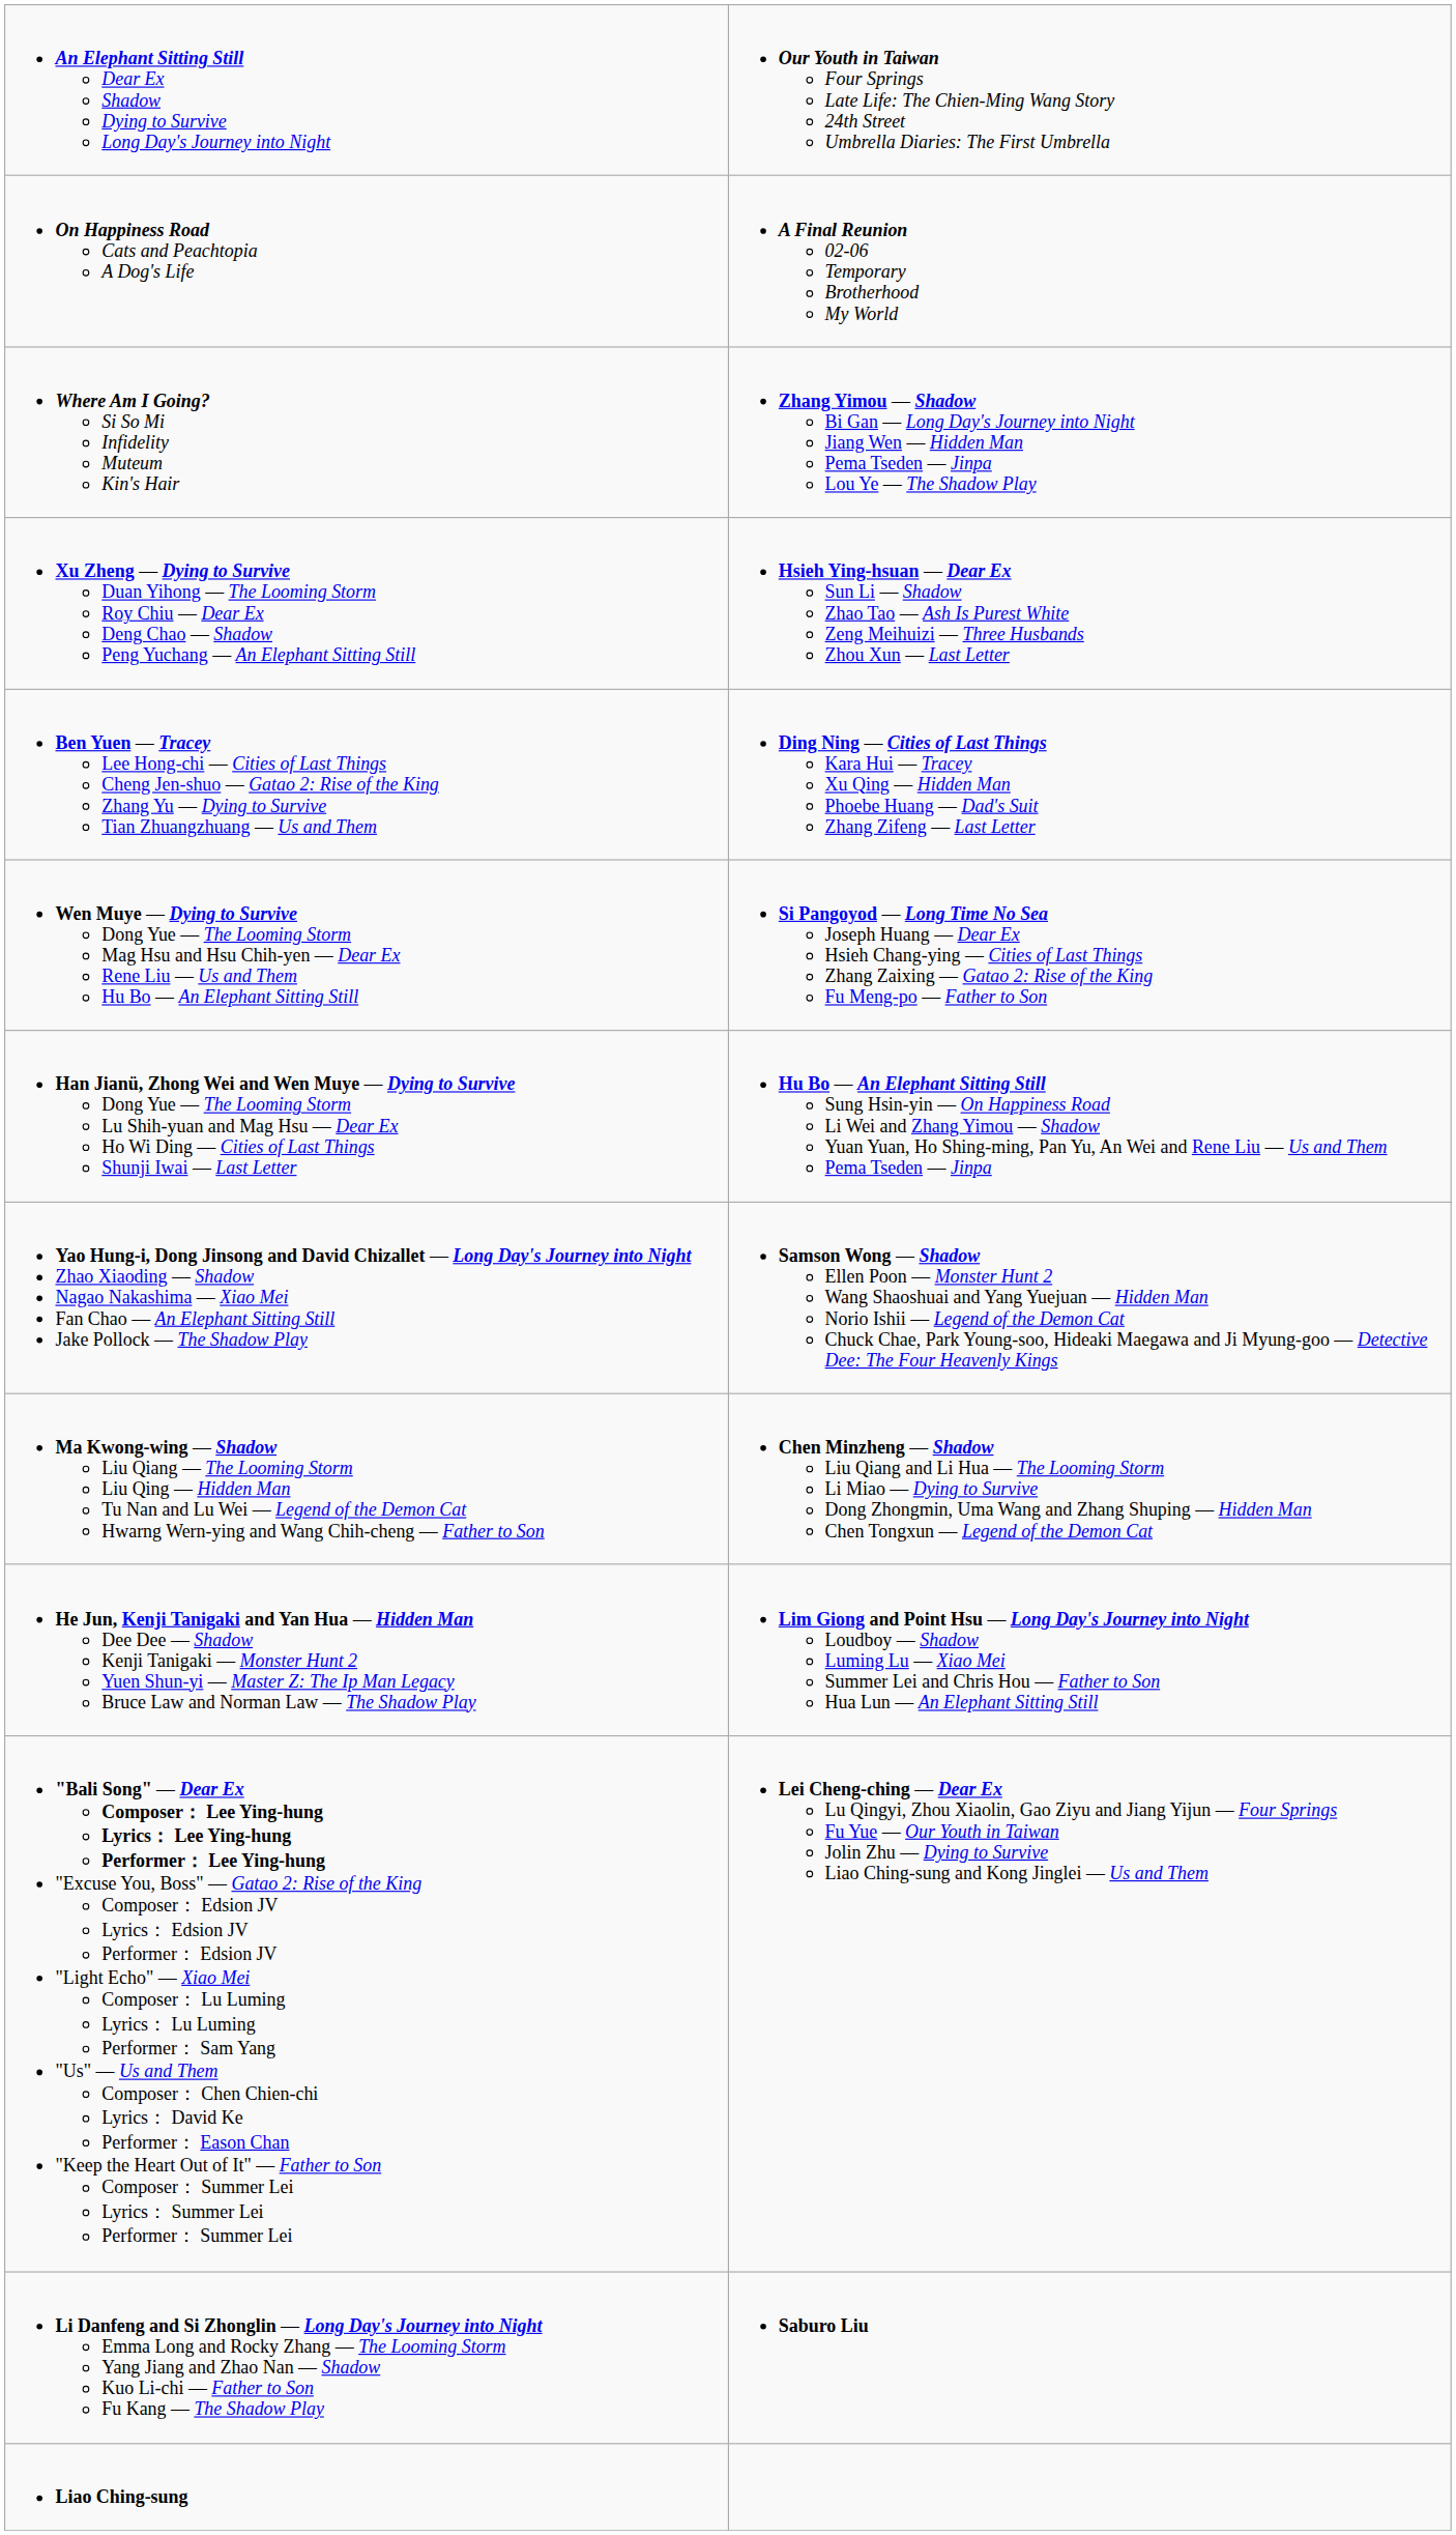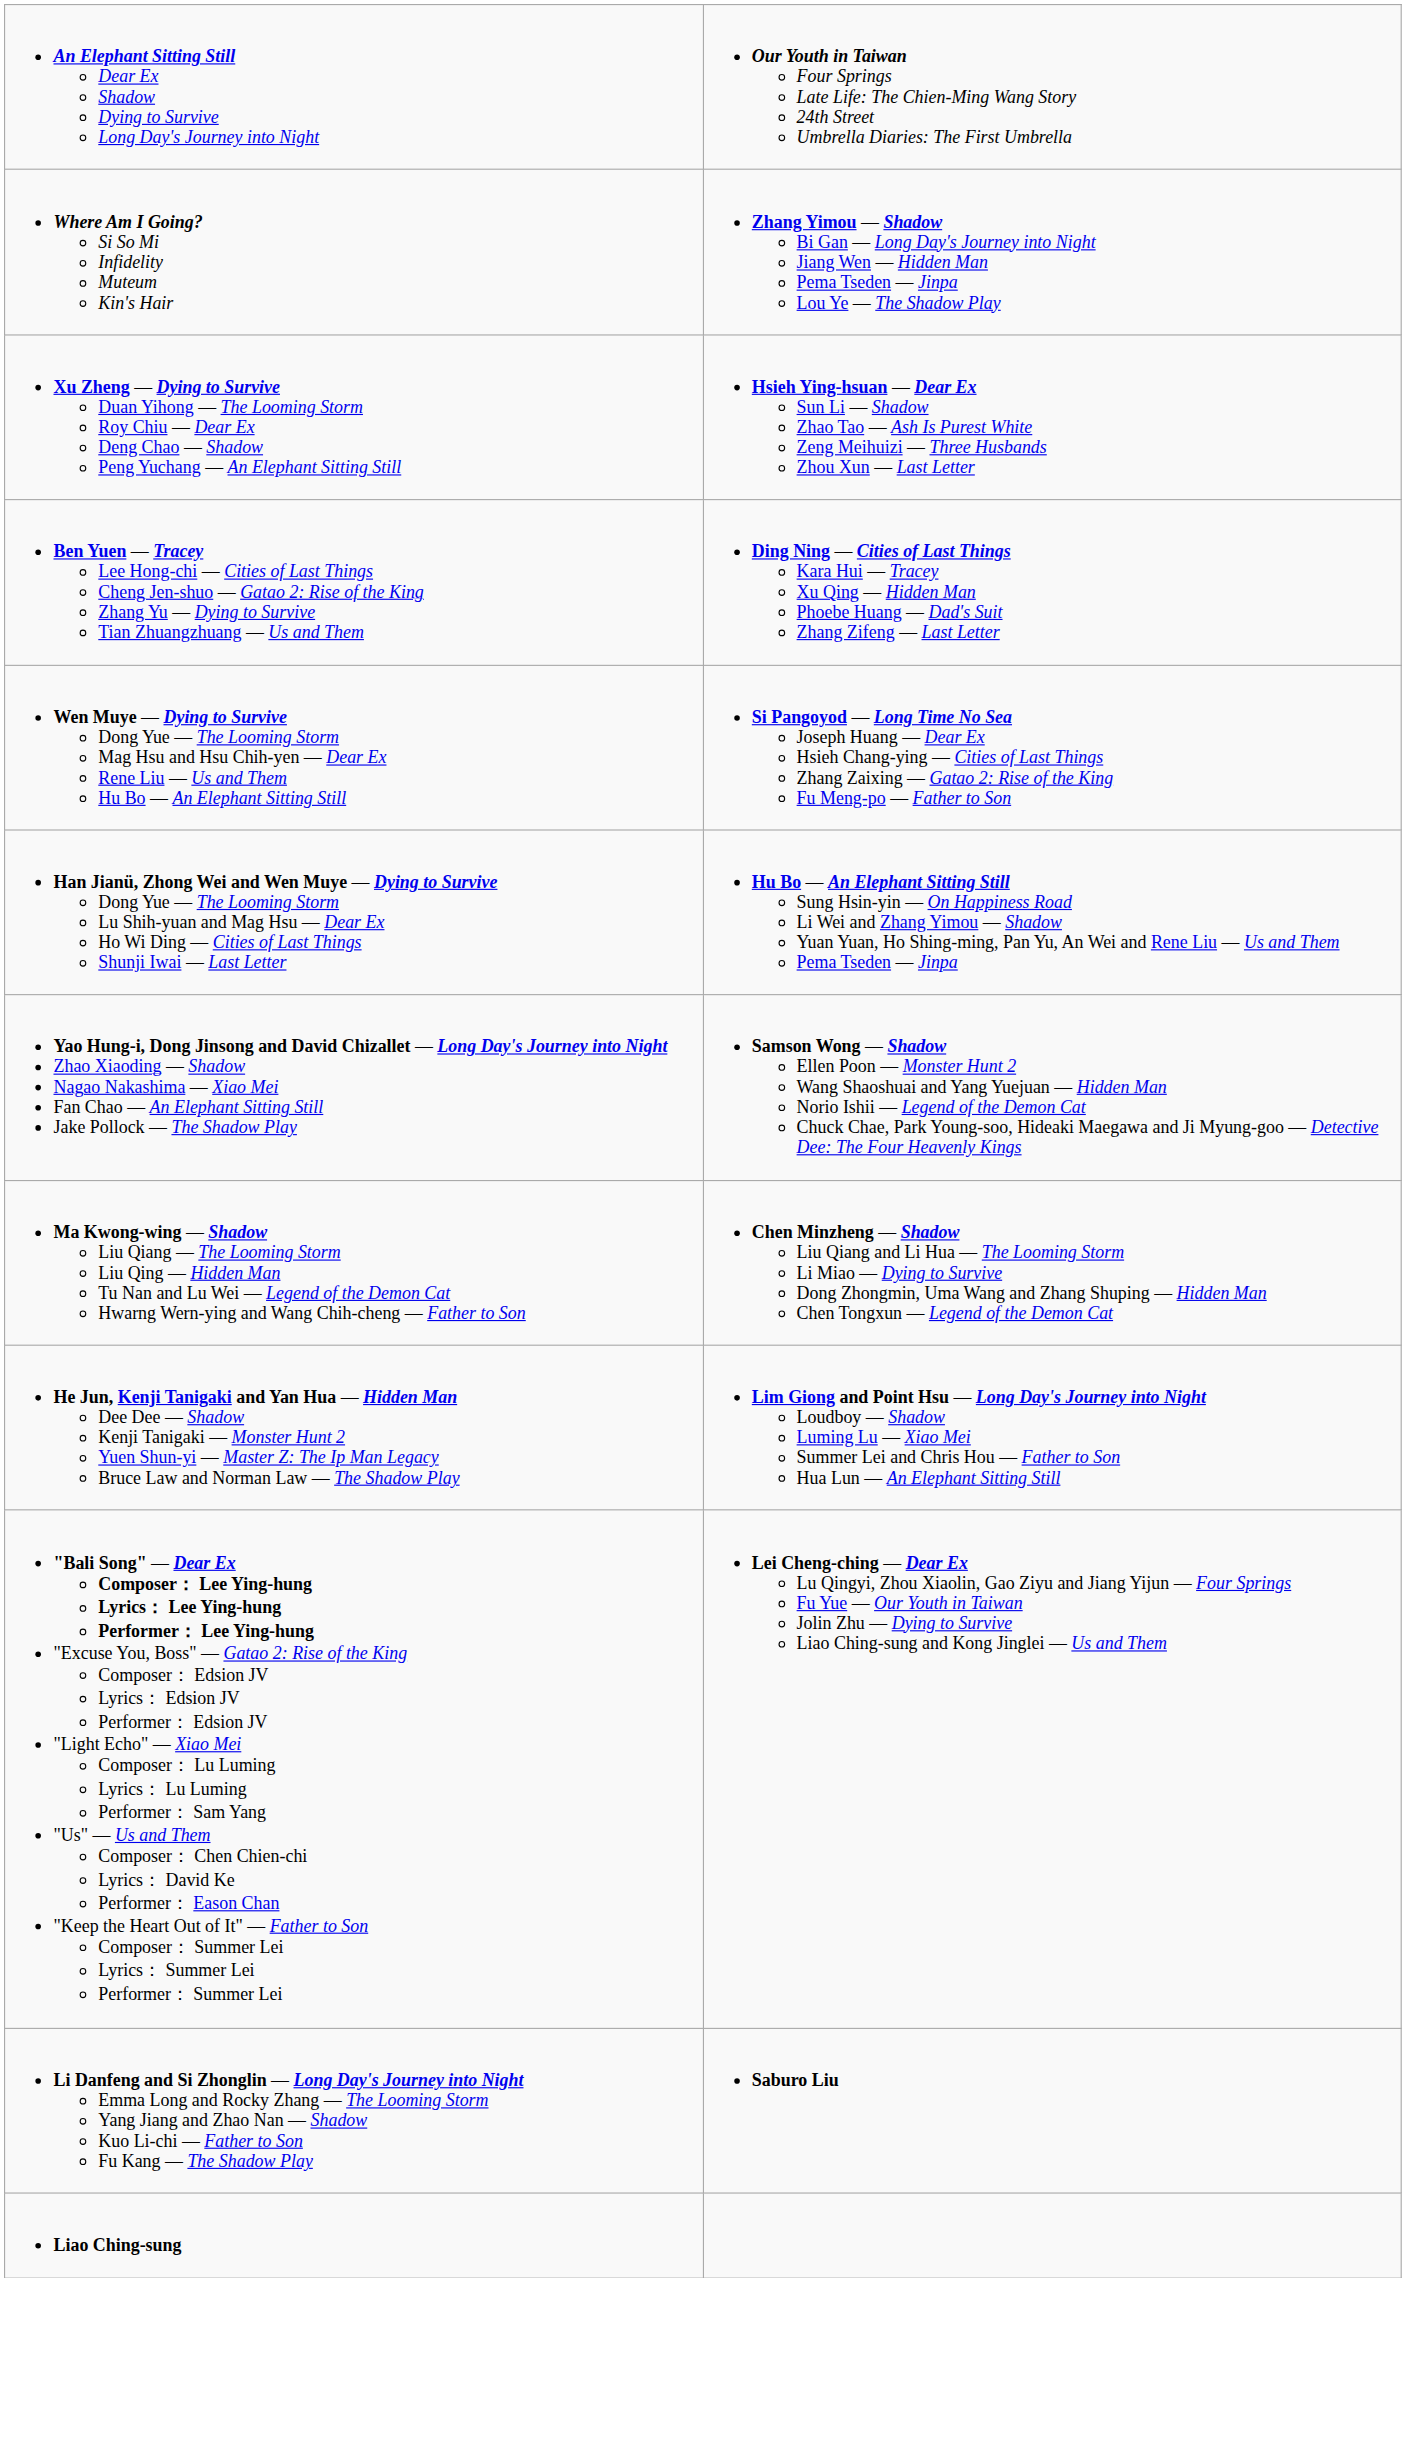- row: On Happiness Road Cats and Peachtopia A Dog's Life | A Final Reunion 02-06 Temporary Brotherhood My World
